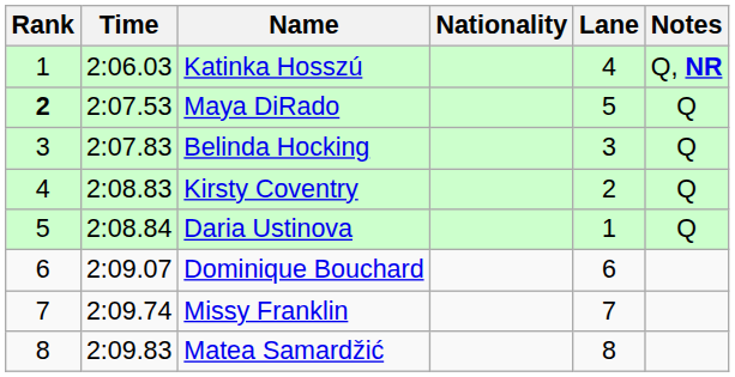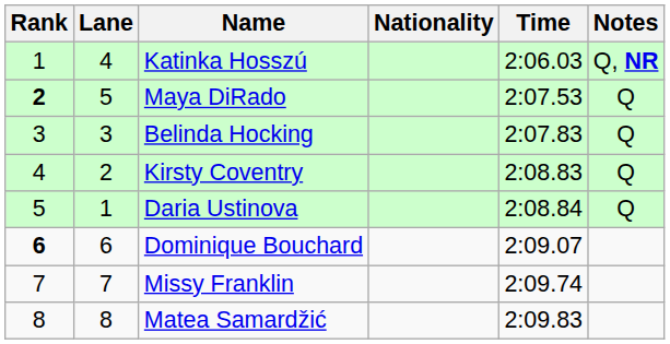columns swapped: Lane <-> Time
Dominique Bouchard | Rank: normal -> bold
